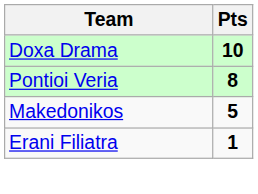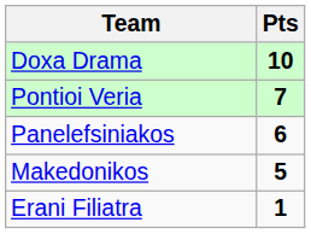Pontioi Veria | Pts: 8 -> 7
+ row: Panelefsiniakos | 6
